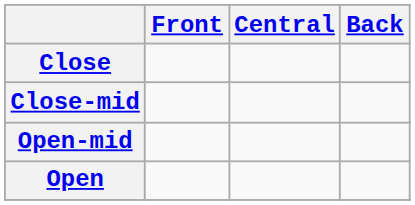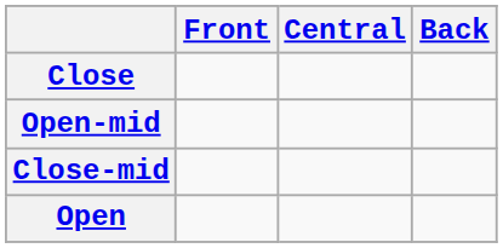rows swapped: Close-mid <-> Open-mid
